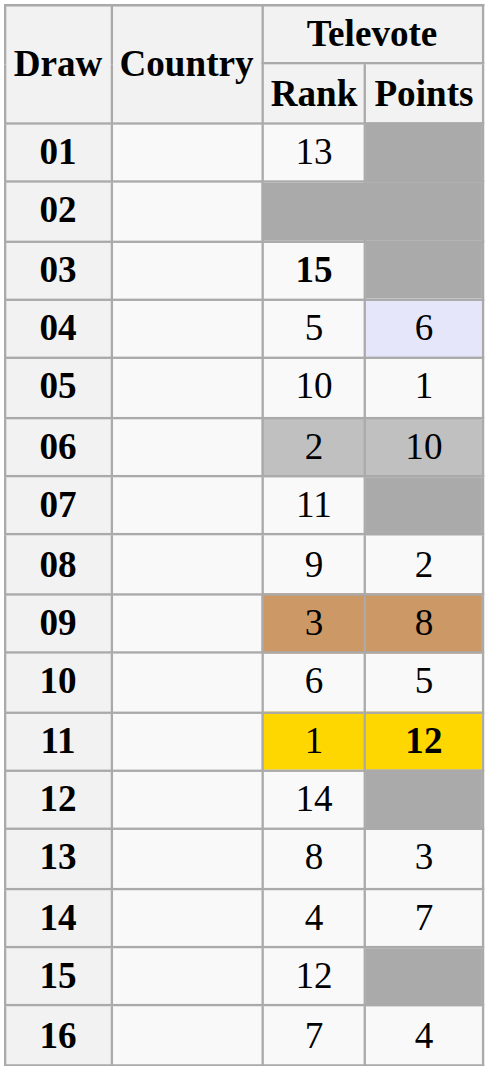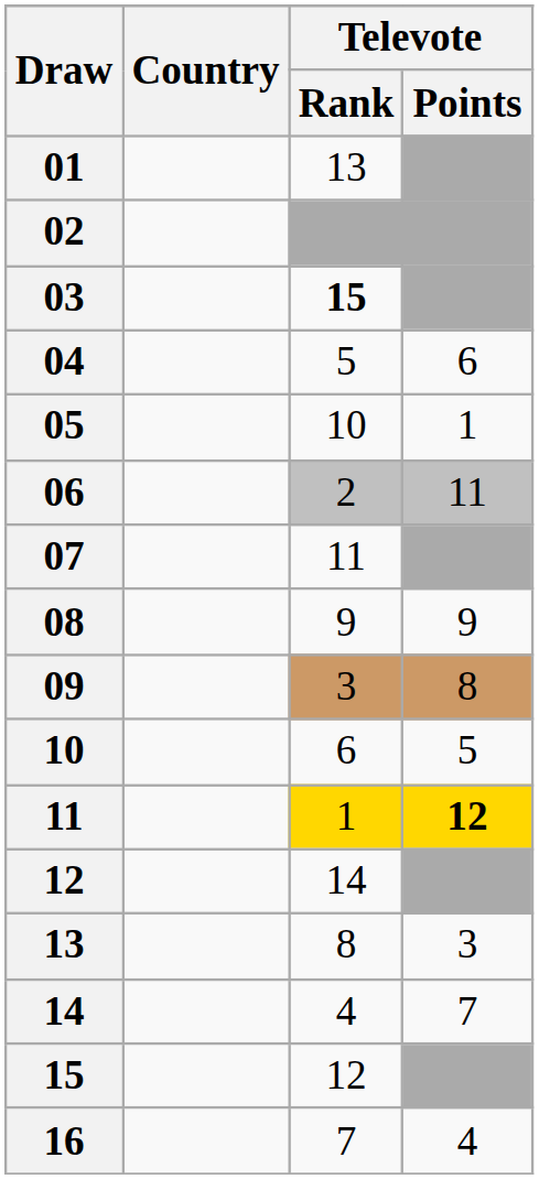04 | Televote / Points: lavender background -> no background
06 | Televote / Points: 10 -> 11
08 | Televote / Points: 2 -> 9
